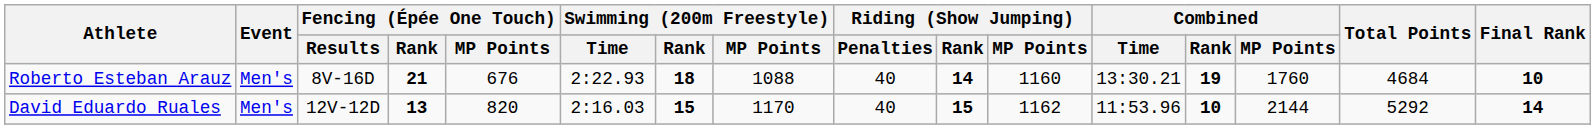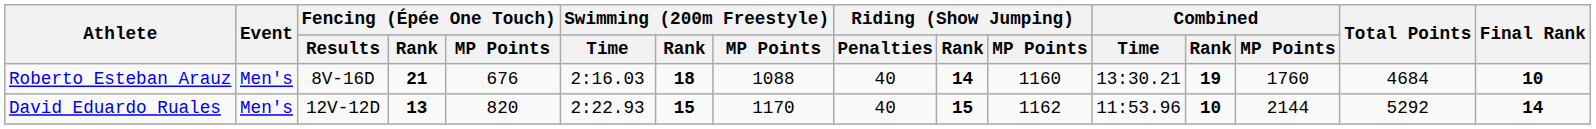Roberto Esteban Arauz | Swimming (200m Freestyle) / Time: 2:22.93 -> 2:16.03
David Eduardo Ruales | Swimming (200m Freestyle) / Time: 2:16.03 -> 2:22.93
